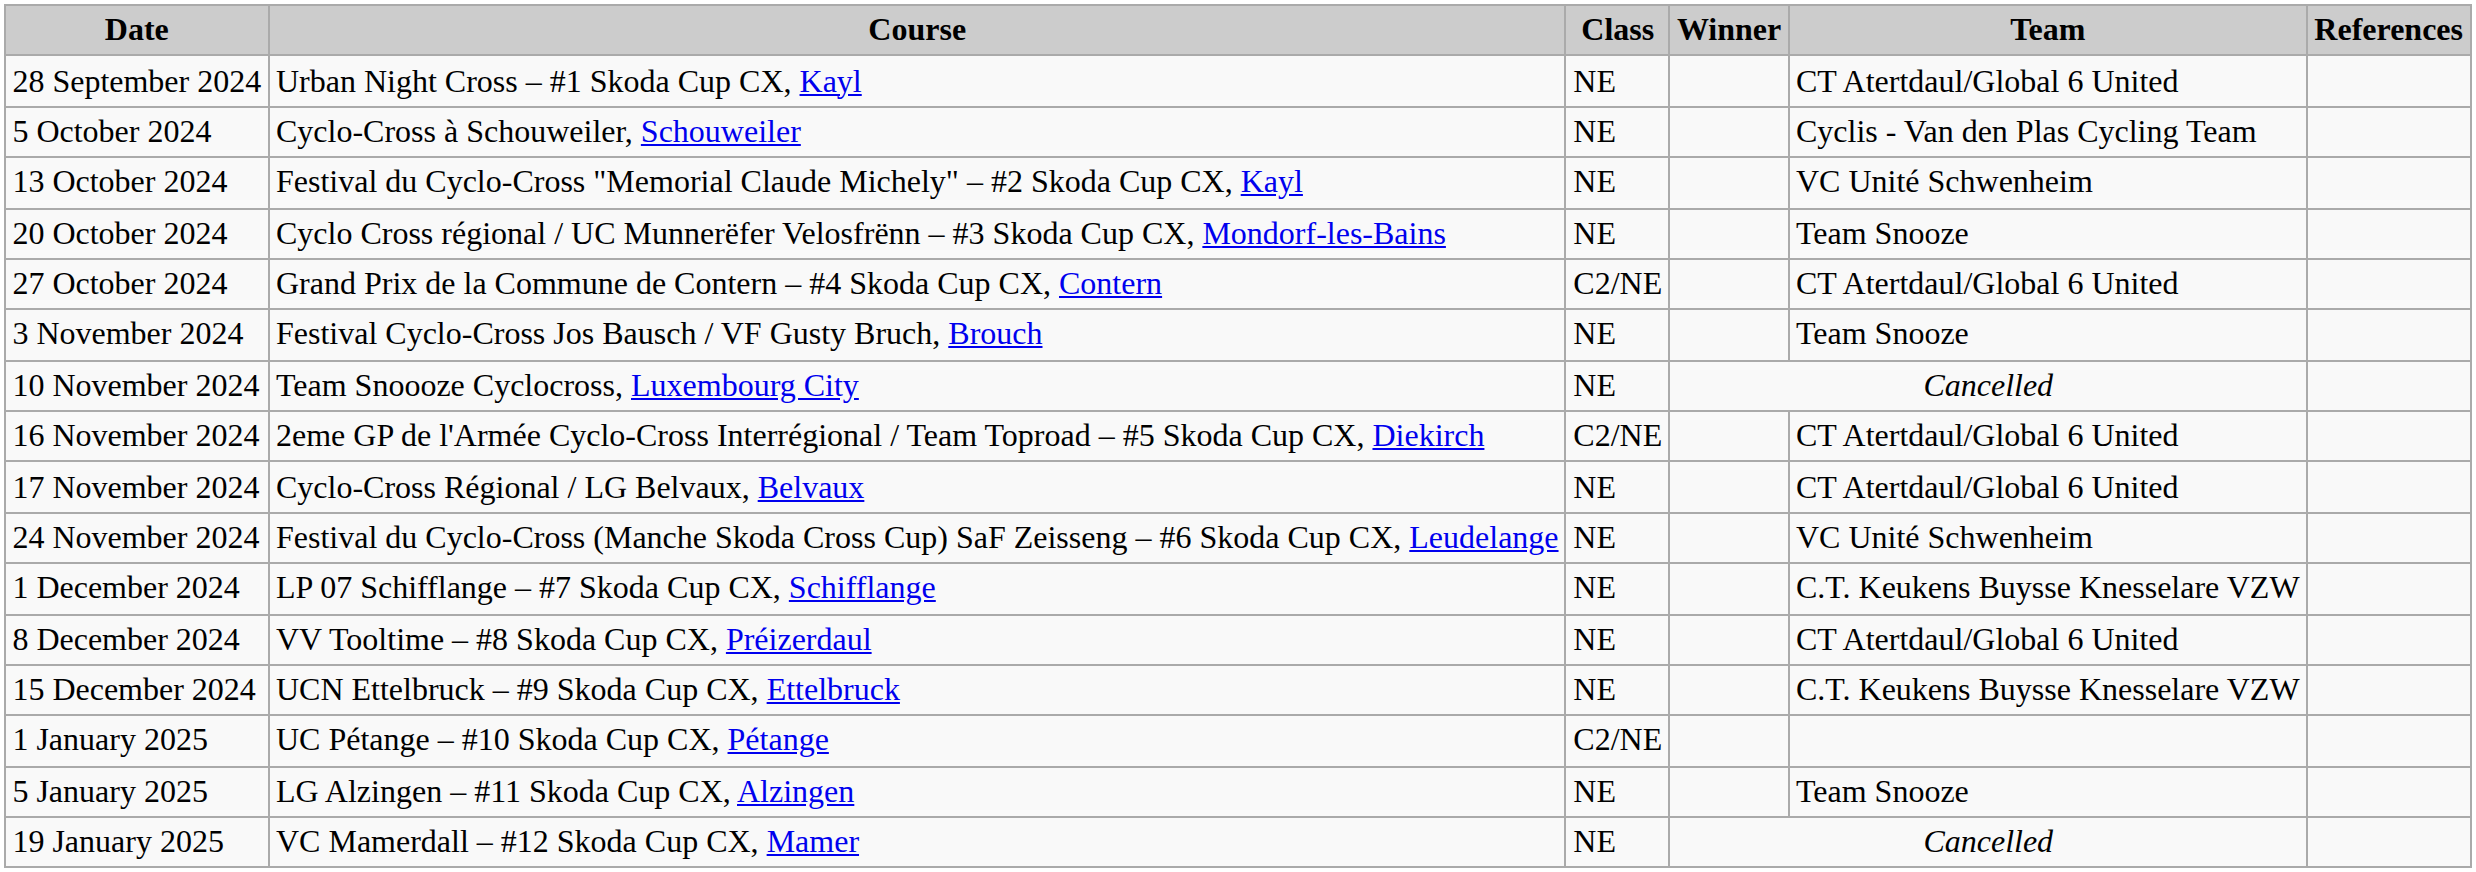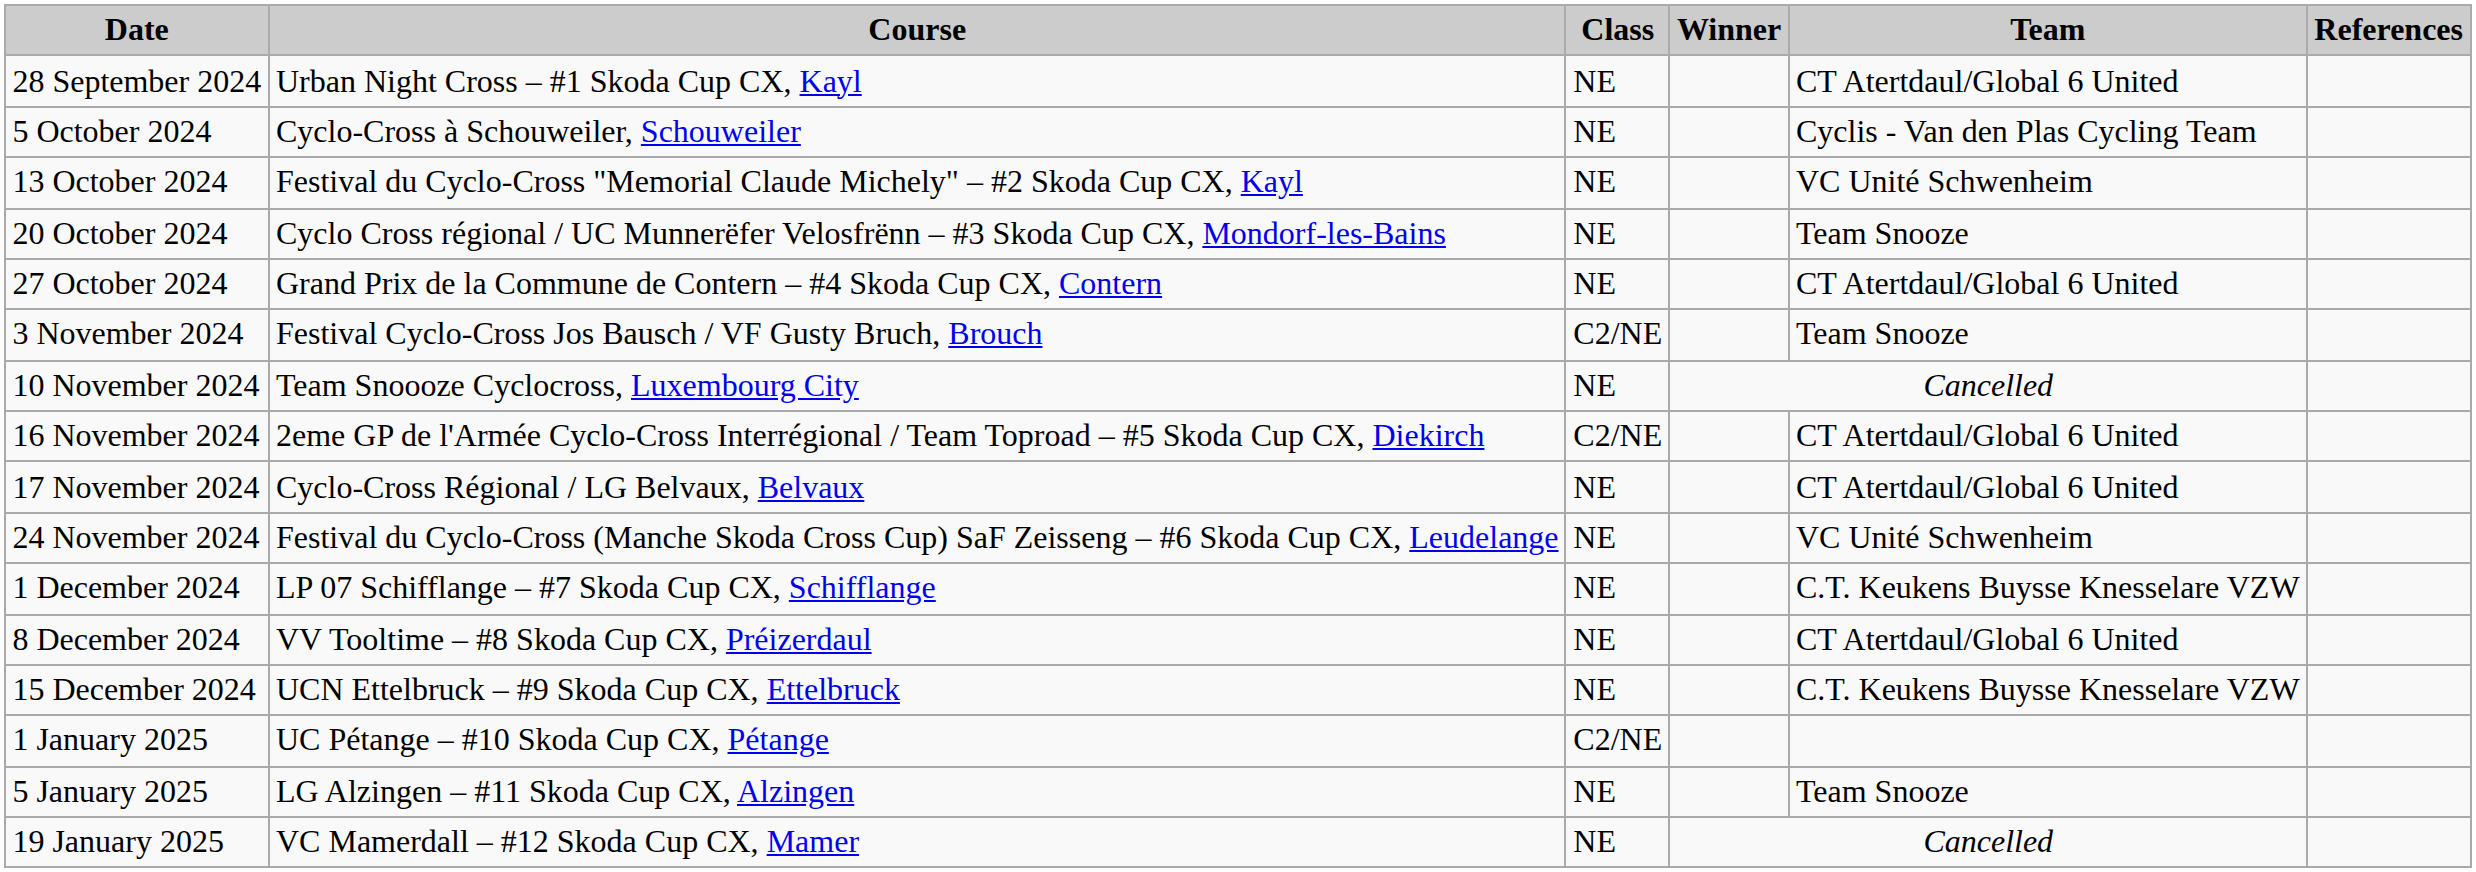27 October 2024 | Class: C2/NE -> NE
3 November 2024 | Class: NE -> C2/NE
